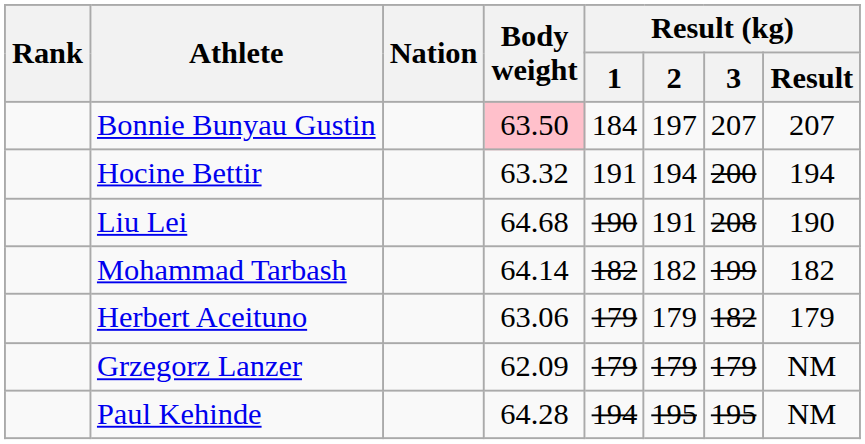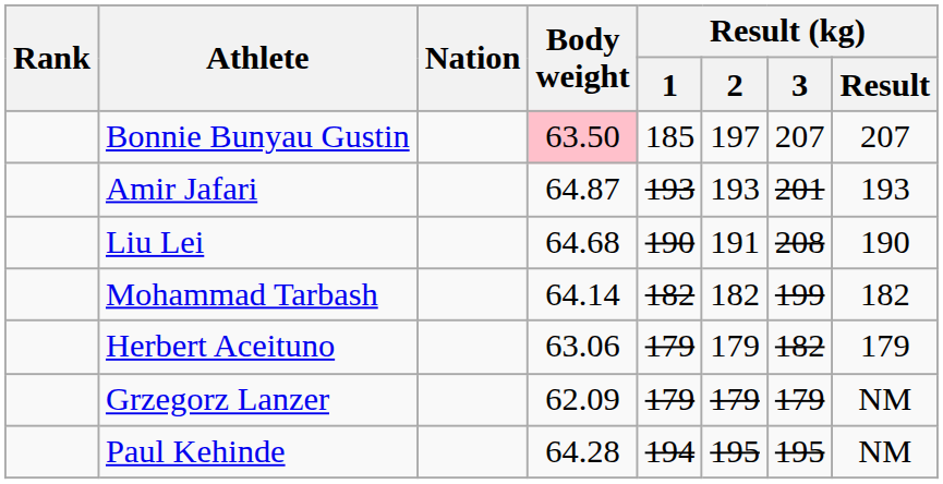Bonnie Bunyau Gustin | Result (kg) / 1: 184 -> 185
- row: Hocine Bettir | 63.32 | 191 | 194 | 200 | 194
+ row: Amir Jafari | 64.87 | 193 | 193 | 201 | 193
